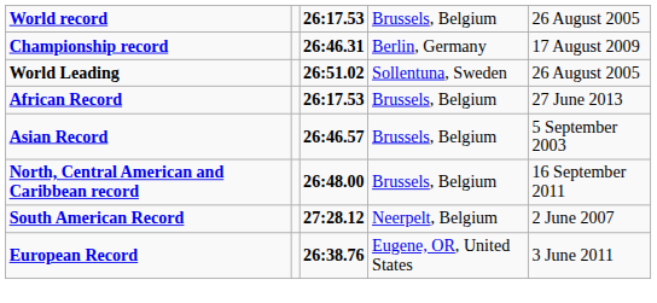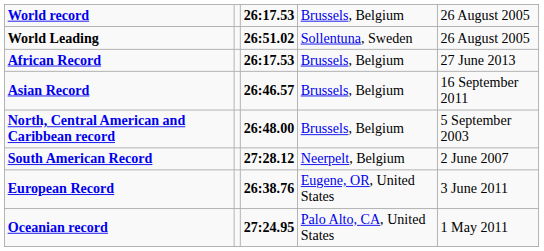- row: Championship record | 26:46.31 | Berlin, Germany | 17 August 2009
Asian Record | column 5: 5 September 2003 -> 16 September 2011
North, Central American and Caribbean record | column 5: 16 September 2011 -> 5 September 2003
+ row: Oceanian record | 27:24.95 | Palo Alto, CA, United States | 1 May 2011
